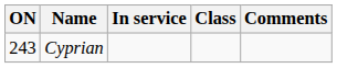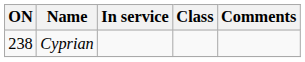Cyprian | ON: 243 -> 238
